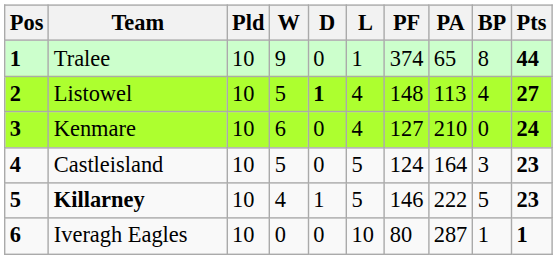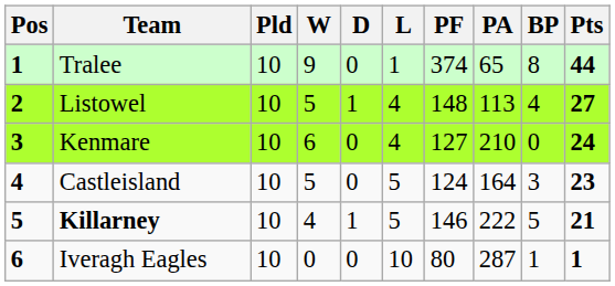Listowel | D: bold -> normal
Killarney | Pts: 23 -> 21
